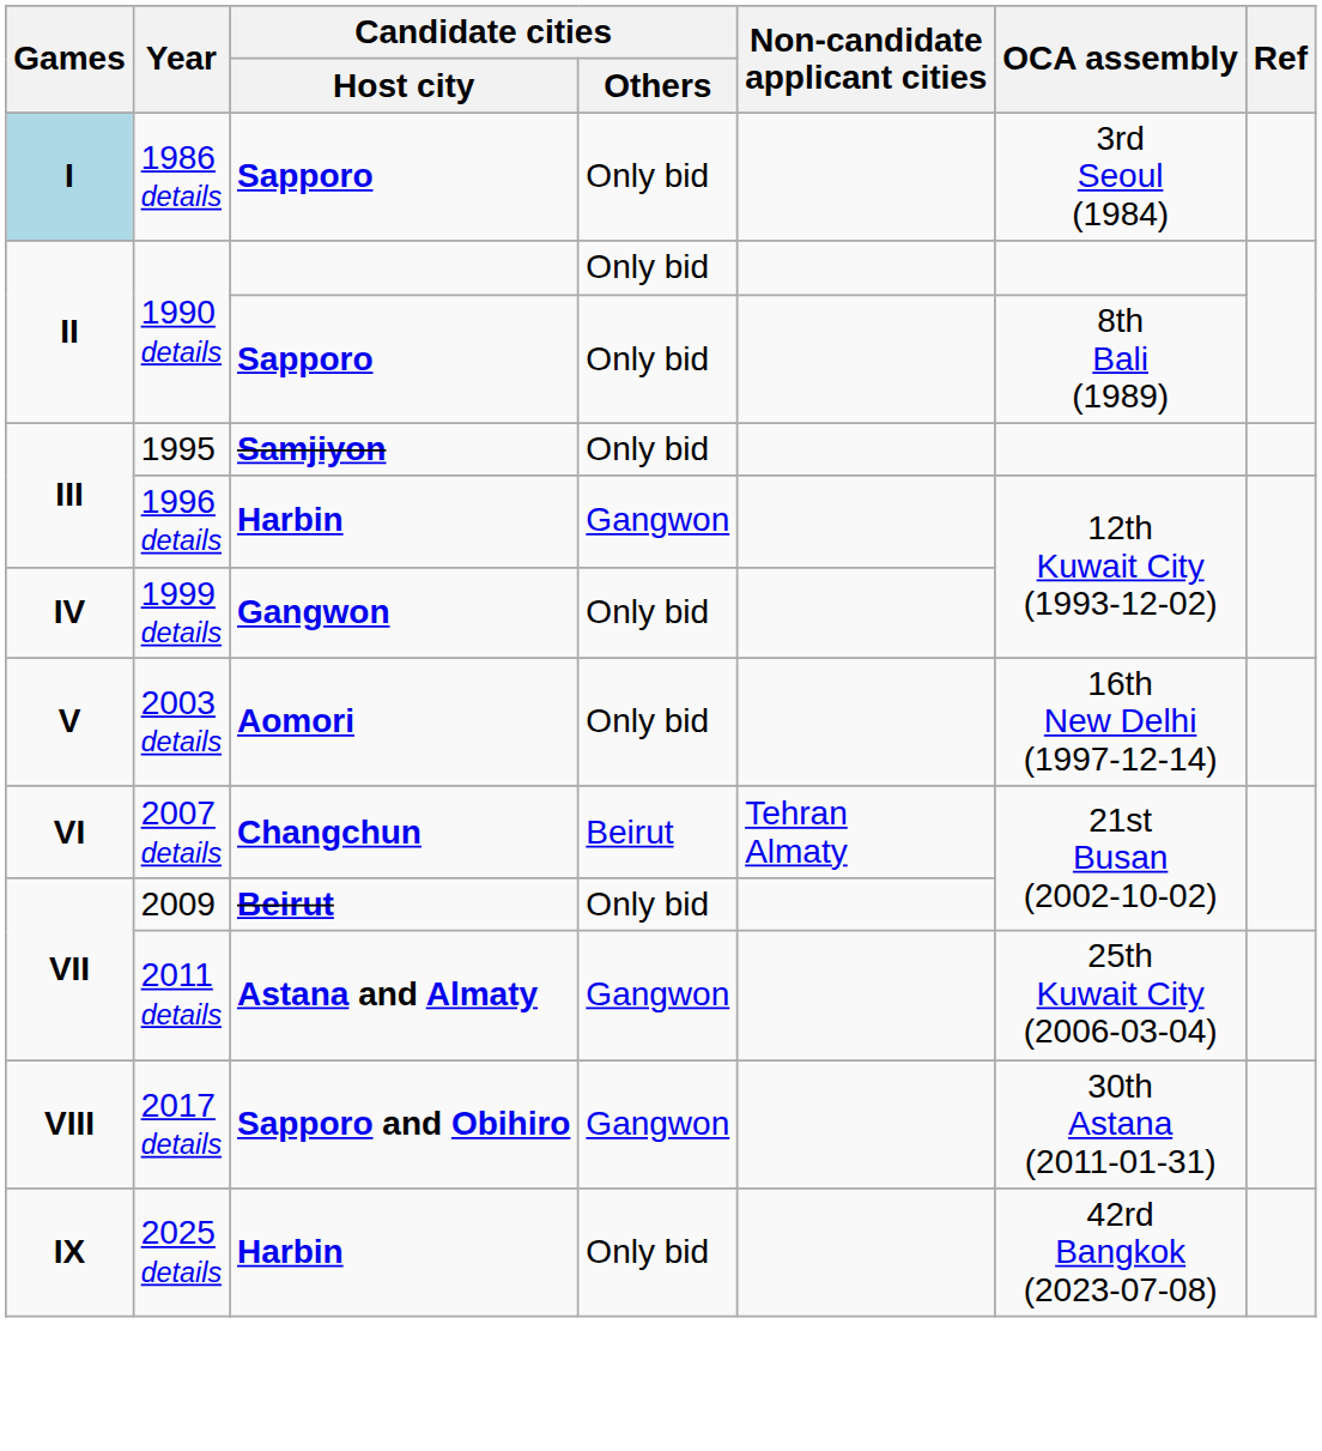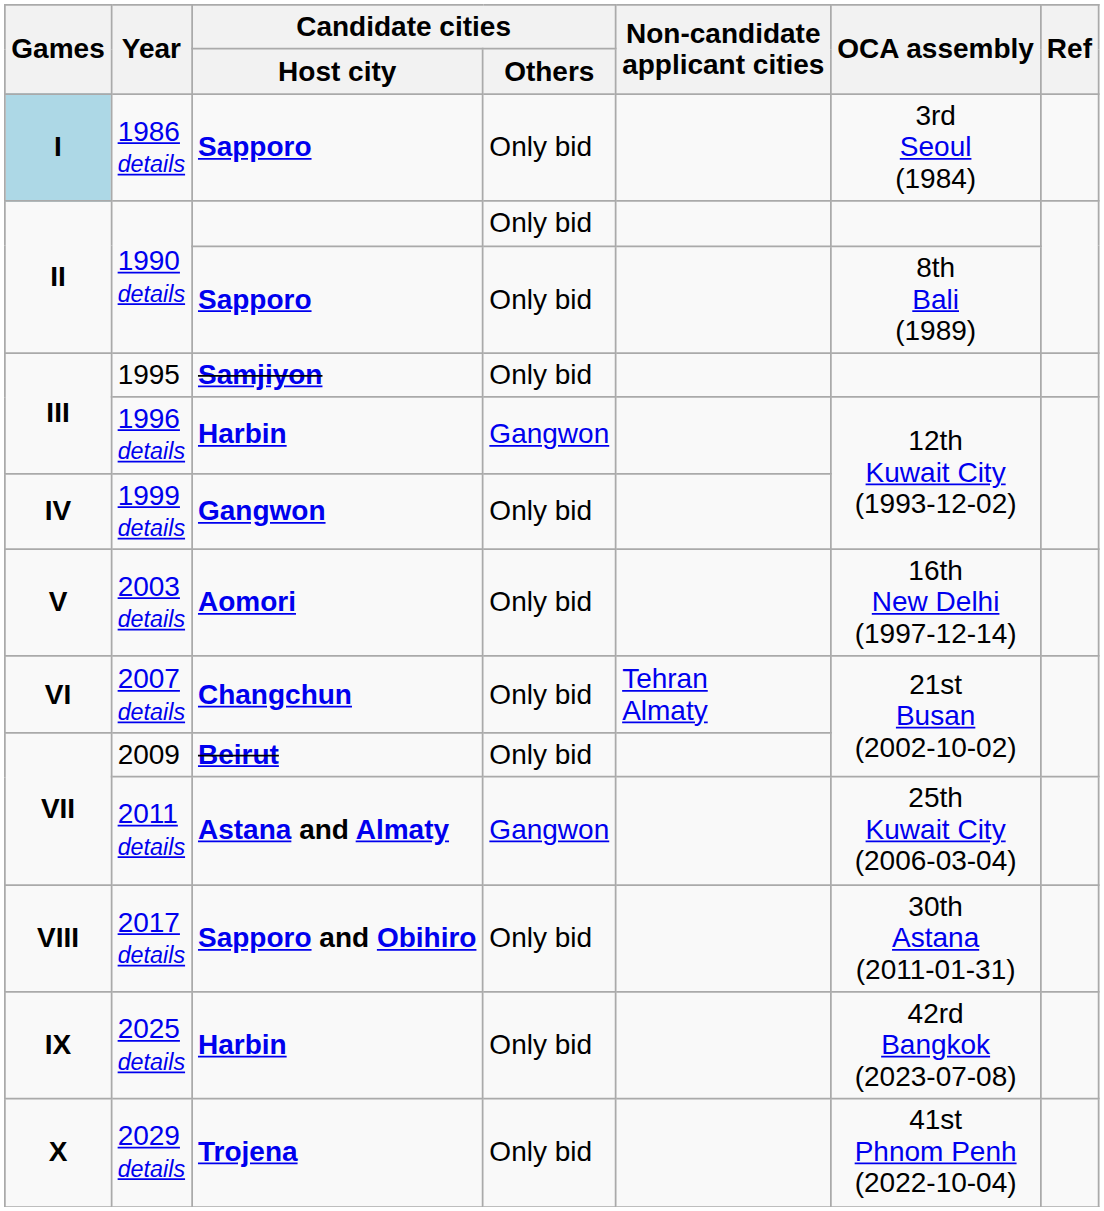2007 details | Candidate cities / Others: Beirut -> Only bid
2017 details | Candidate cities / Others: Gangwon -> Only bid
+ row: X | 2029 details | Trojena | Only bid | 41st Phnom Penh (2022-10-04)
